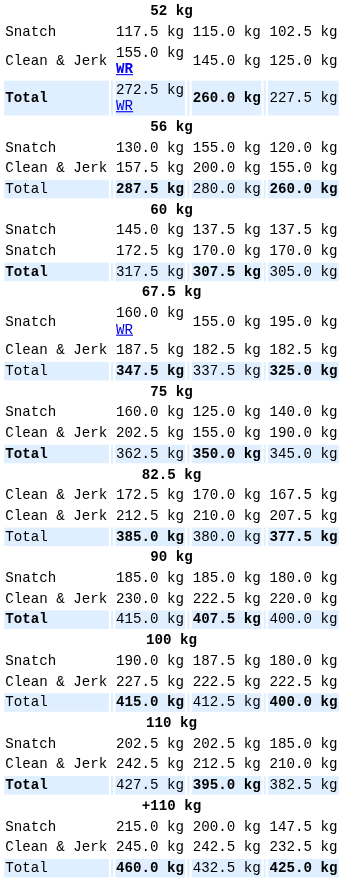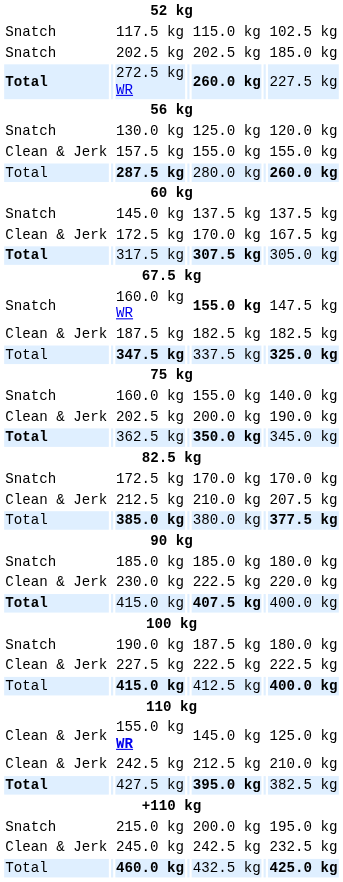rows swapped: 155.0 kg WR <-> Snatch / 202.5 kg
130.0 kg | column 5: 155.0 kg -> 125.0 kg
157.5 kg | column 5: 200.0 kg -> 155.0 kg
rows swapped: Clean & Jerk / 172.5 kg <-> Snatch / 172.5 kg
160.0 kg WR | column 5: normal -> bold
160.0 kg WR | column 7: 195.0 kg -> 147.5 kg
160.0 kg | column 5: 125.0 kg -> 155.0 kg
Clean & Jerk / 202.5 kg | column 5: 155.0 kg -> 200.0 kg
215.0 kg | column 7: 147.5 kg -> 195.0 kg
